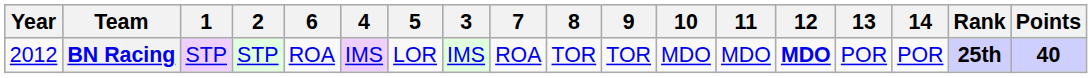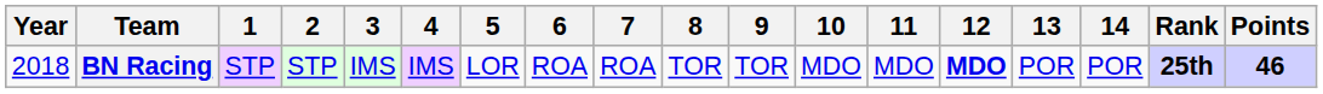columns swapped: 3 <-> 6
BN Racing | Year: 2012 -> 2018
BN Racing | Points: 40 -> 46
